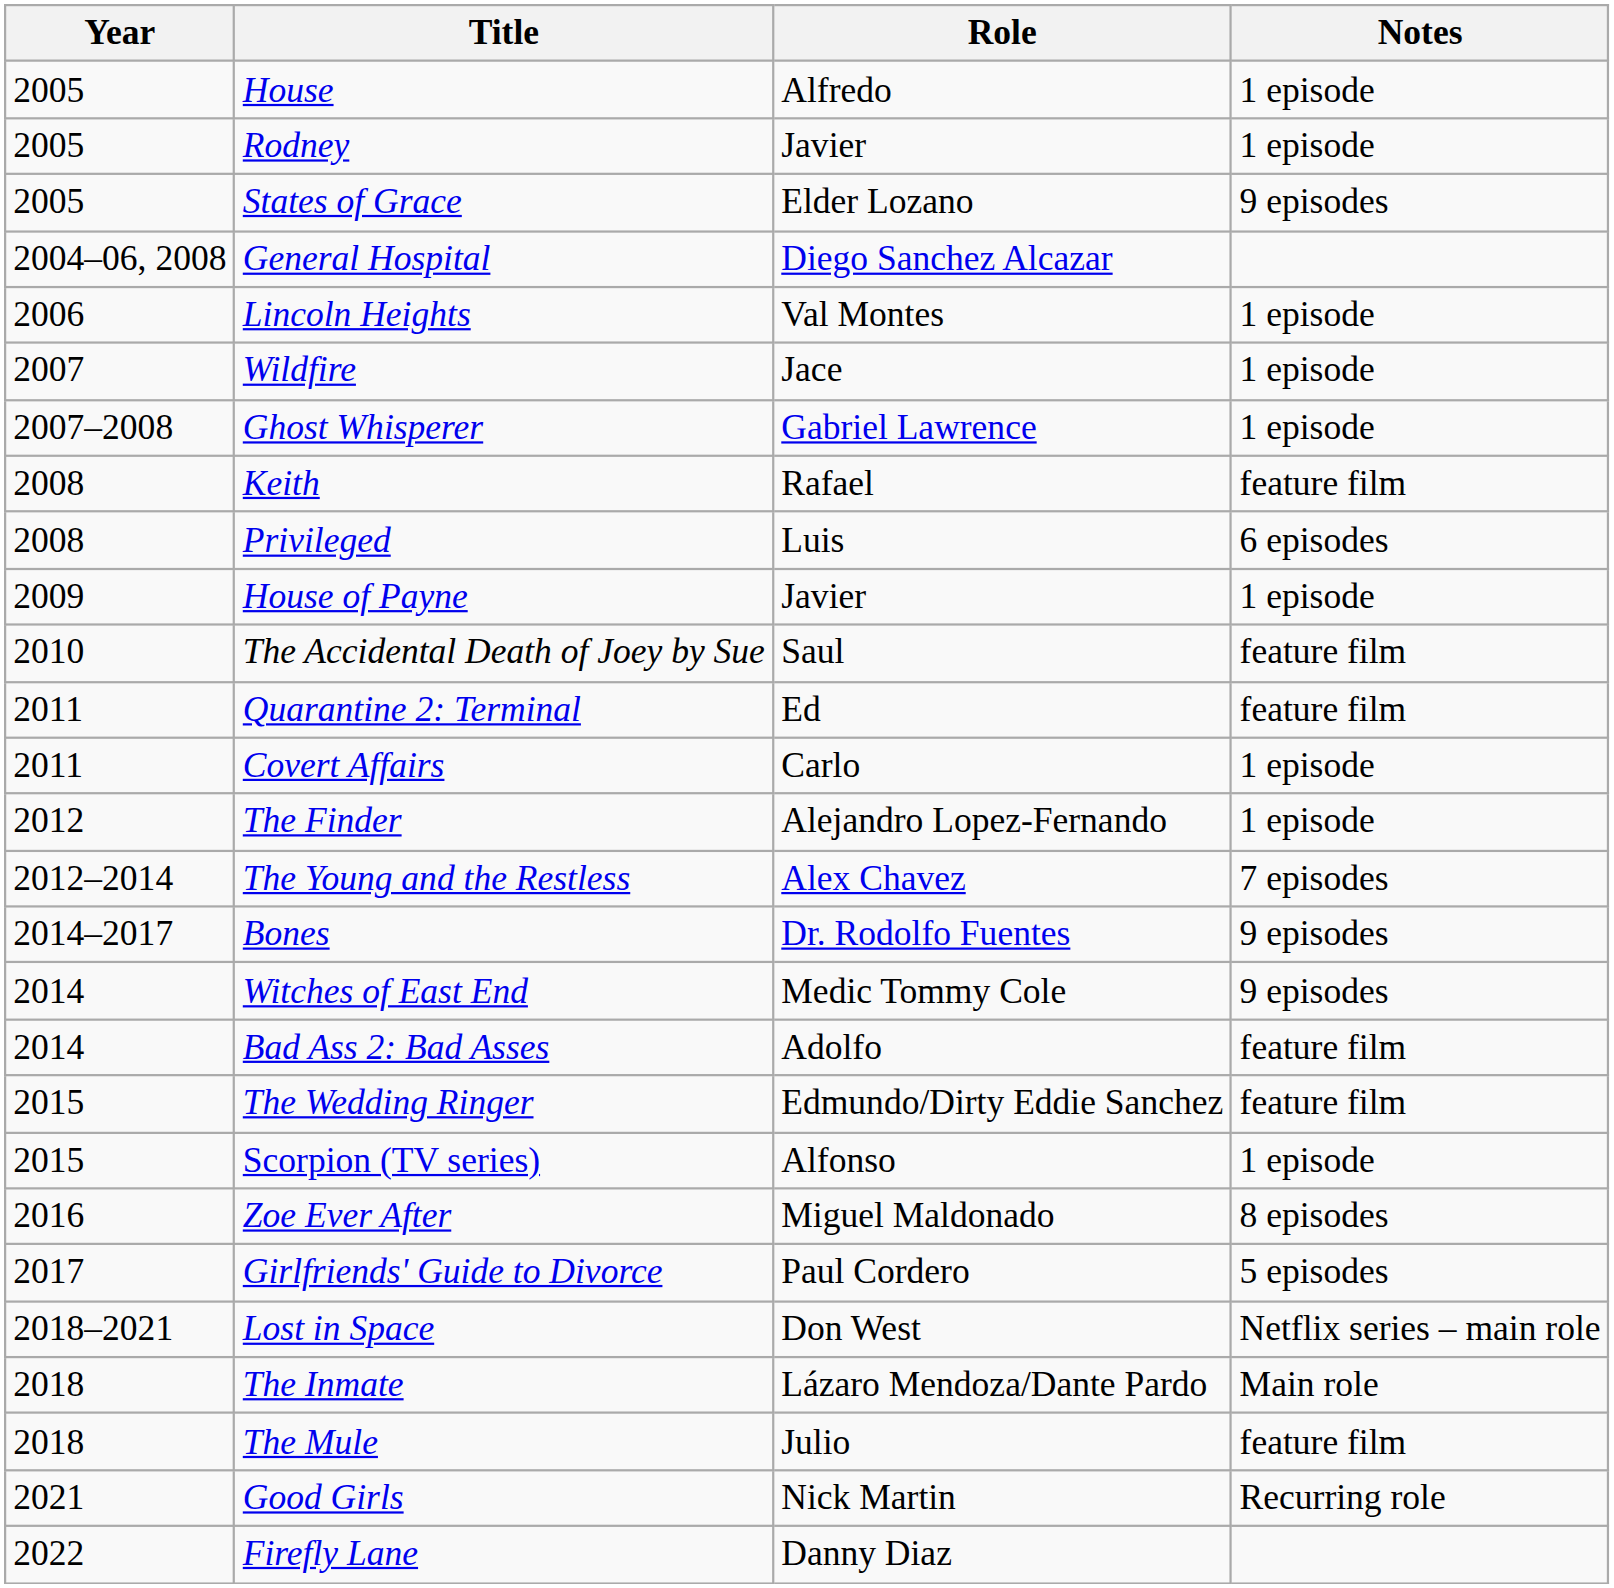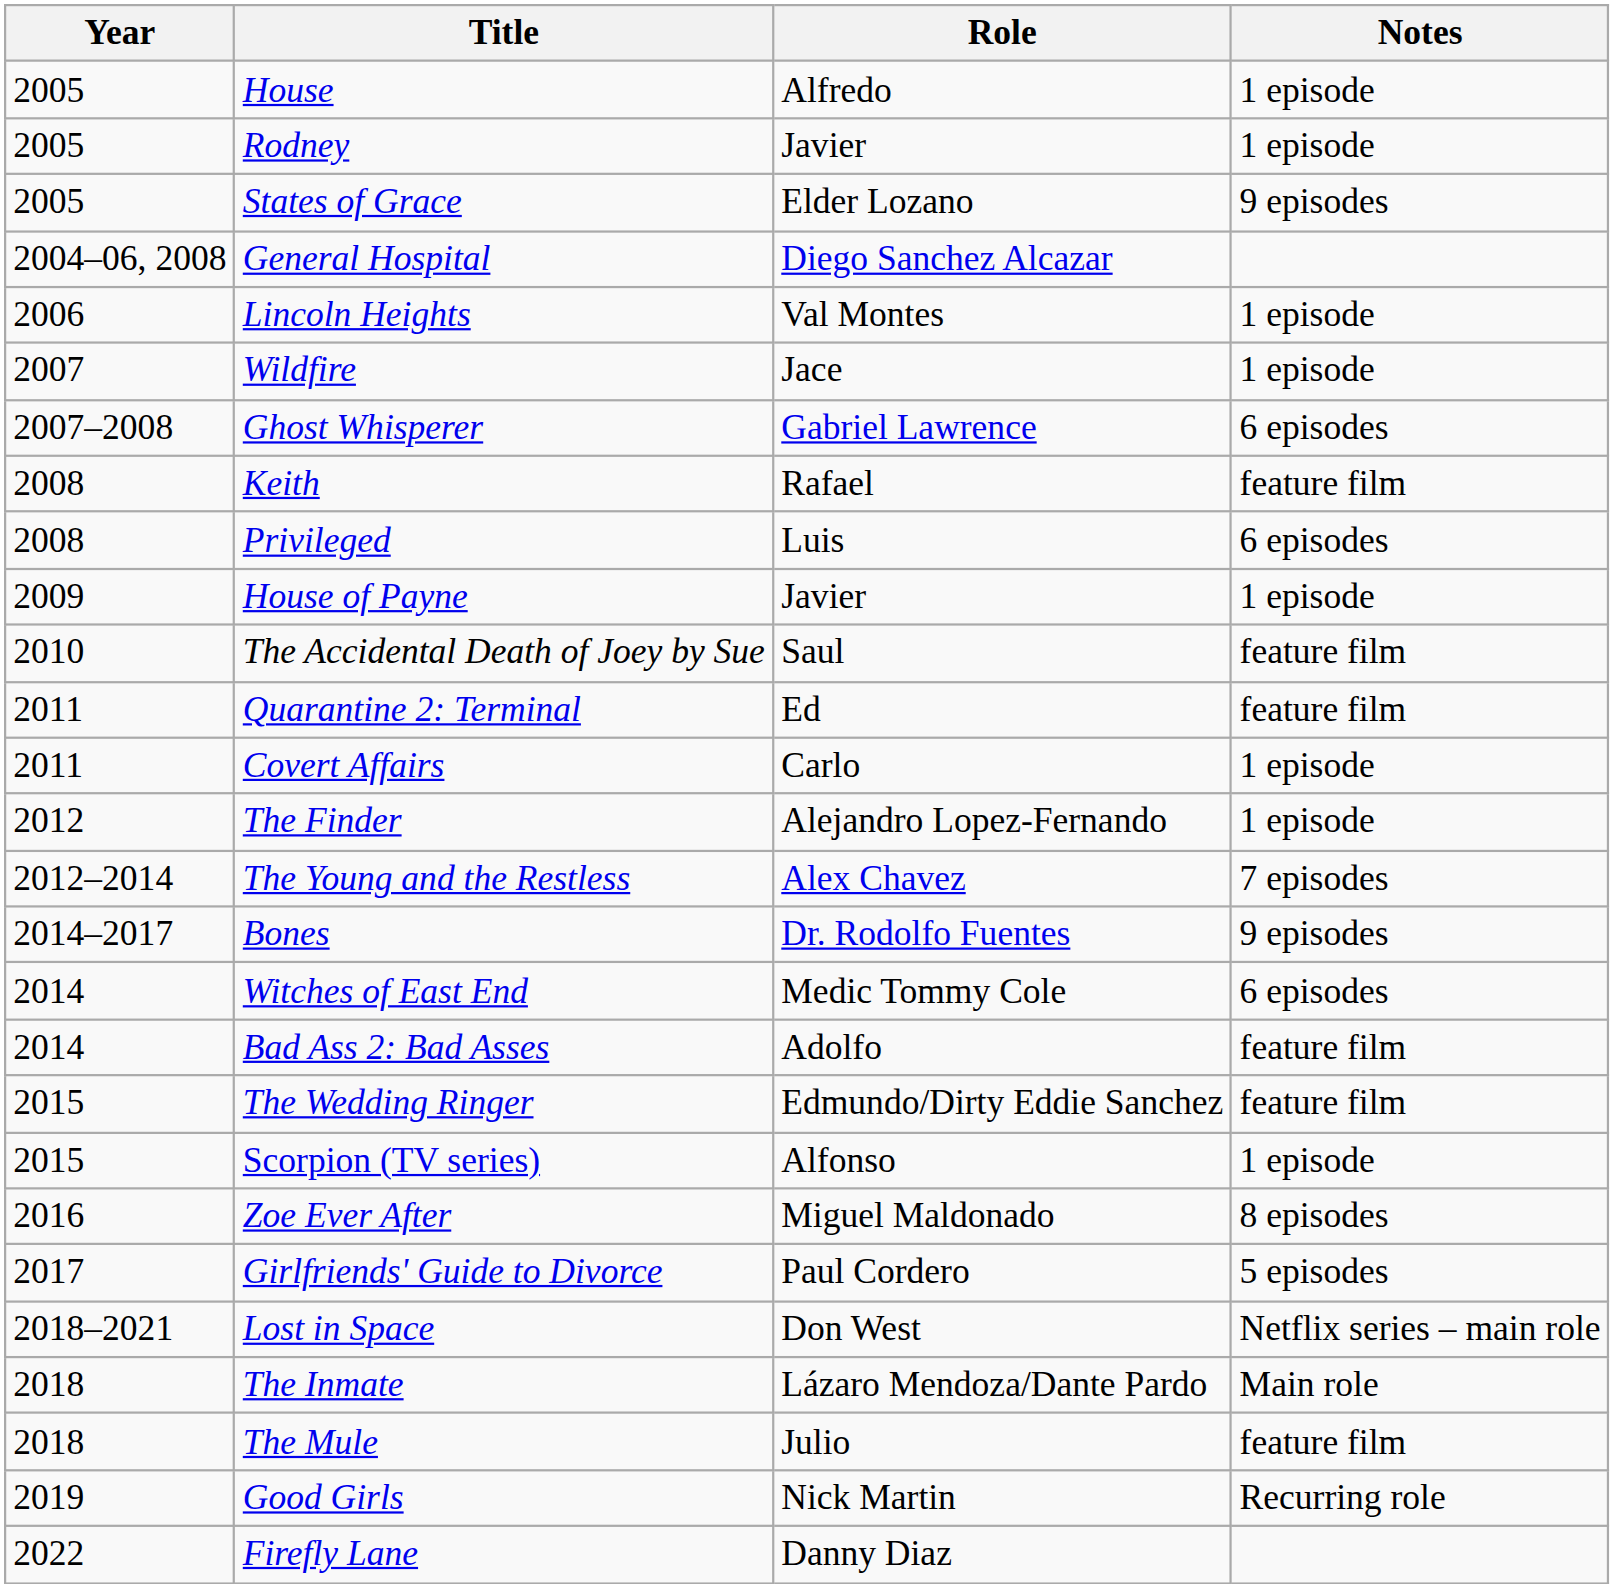Ghost Whisperer | Notes: 1 episode -> 6 episodes
Witches of East End | Notes: 9 episodes -> 6 episodes
Good Girls | Year: 2021 -> 2019
